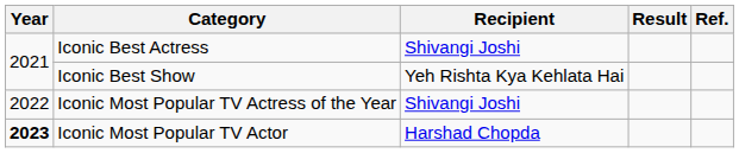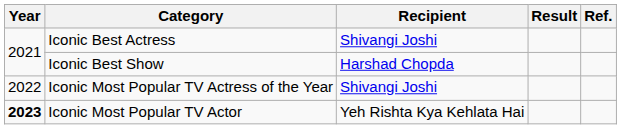Iconic Best Show | Recipient: Yeh Rishta Kya Kehlata Hai -> Harshad Chopda
Iconic Most Popular TV Actor | Recipient: Harshad Chopda -> Yeh Rishta Kya Kehlata Hai
